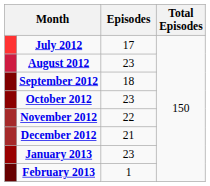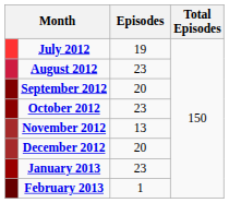July 2012 | Episodes: 17 -> 19
September 2012 | Episodes: 18 -> 20
November 2012 | Episodes: 22 -> 13
December 2012 | Episodes: 21 -> 20
